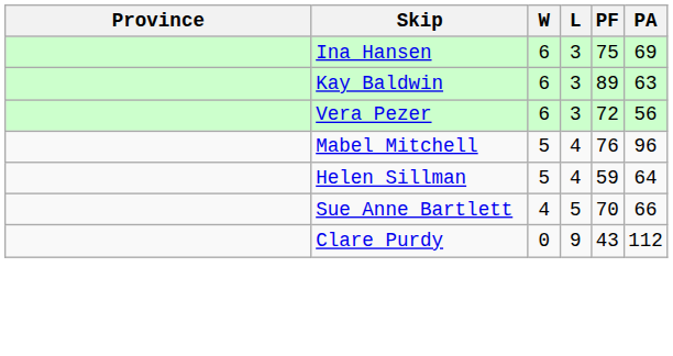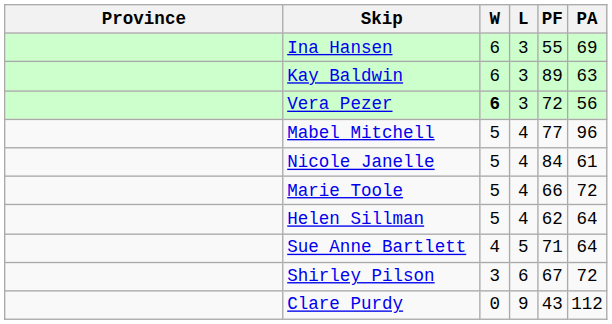Ina Hansen | PF: 75 -> 55
Vera Pezer | W: normal -> bold
Mabel Mitchell | PF: 76 -> 77
+ row: Nicole Janelle | 5 | 4 | 84 | 61
+ row: Marie Toole | 5 | 4 | 66 | 72
Helen Sillman | PF: 59 -> 62
Sue Anne Bartlett | PF: 70 -> 71
Sue Anne Bartlett | PA: 66 -> 64
+ row: Shirley Pilson | 3 | 6 | 67 | 72
